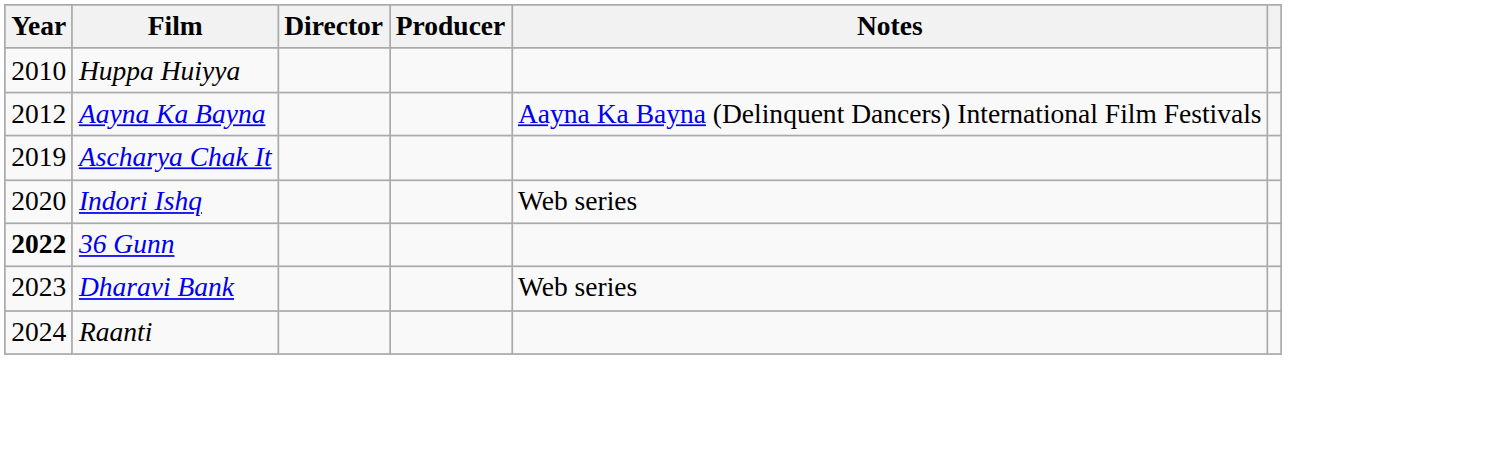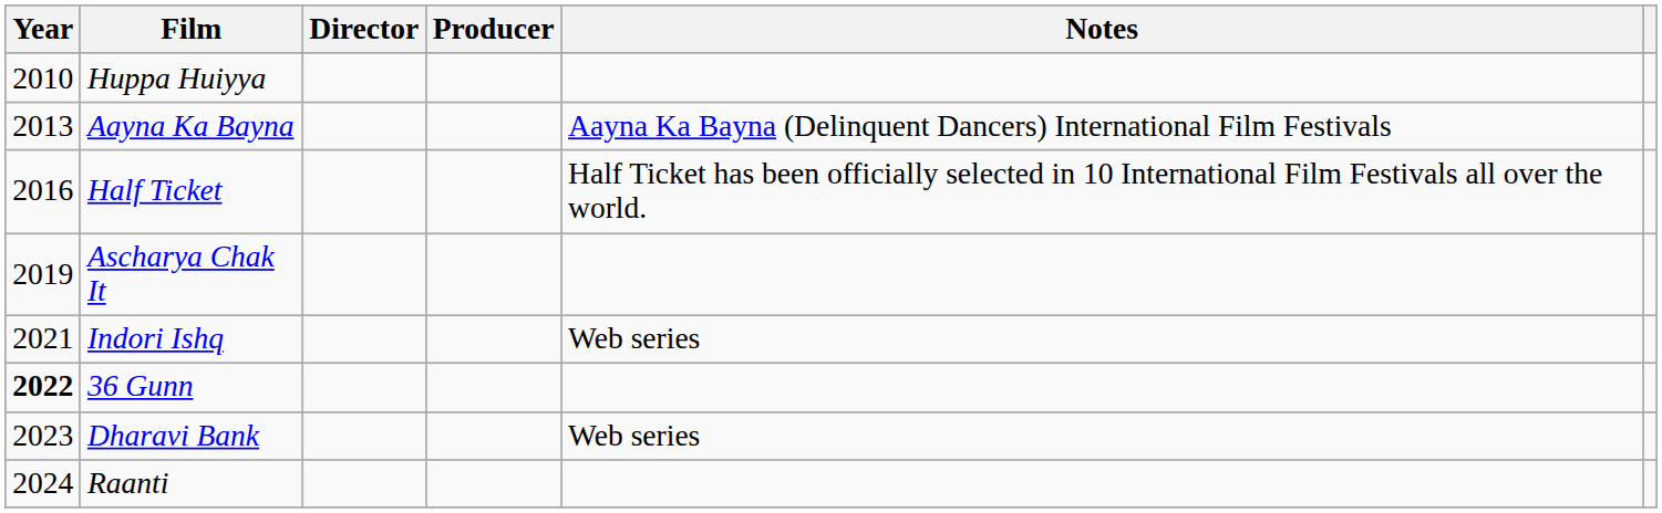Aayna Ka Bayna | Year: 2012 -> 2013
+ row: 2016 | Half Ticket | Half Ticket has been officially selected in 10 International Film Festivals all over the world.
Indori Ishq | Year: 2020 -> 2021
